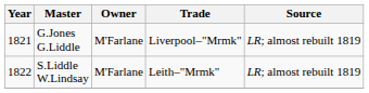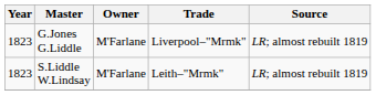G.Jones G.Liddle | Year: 1821 -> 1823
S.Liddle W.Lindsay | Year: 1822 -> 1823
